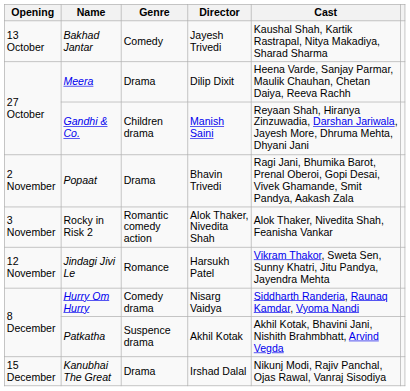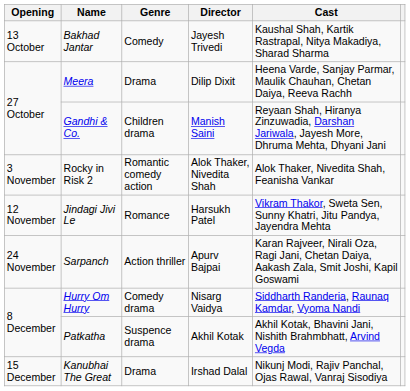- row: 2 November | Popaat | Drama | Bhavin Trivedi | Ragi Jani, Bhumika Barot, Prenal Oberoi, Gopi Desai, Vivek Ghamande, Smit Pandya, Aakash Zala
+ row: 24 November | Sarpanch | Action thriller | Apurv Bajpai | Karan Rajveer, Nirali Oza, Ragi Jani, Chetan Daiya, Aakash Zala, Smit Joshi, Kapil Goswami
